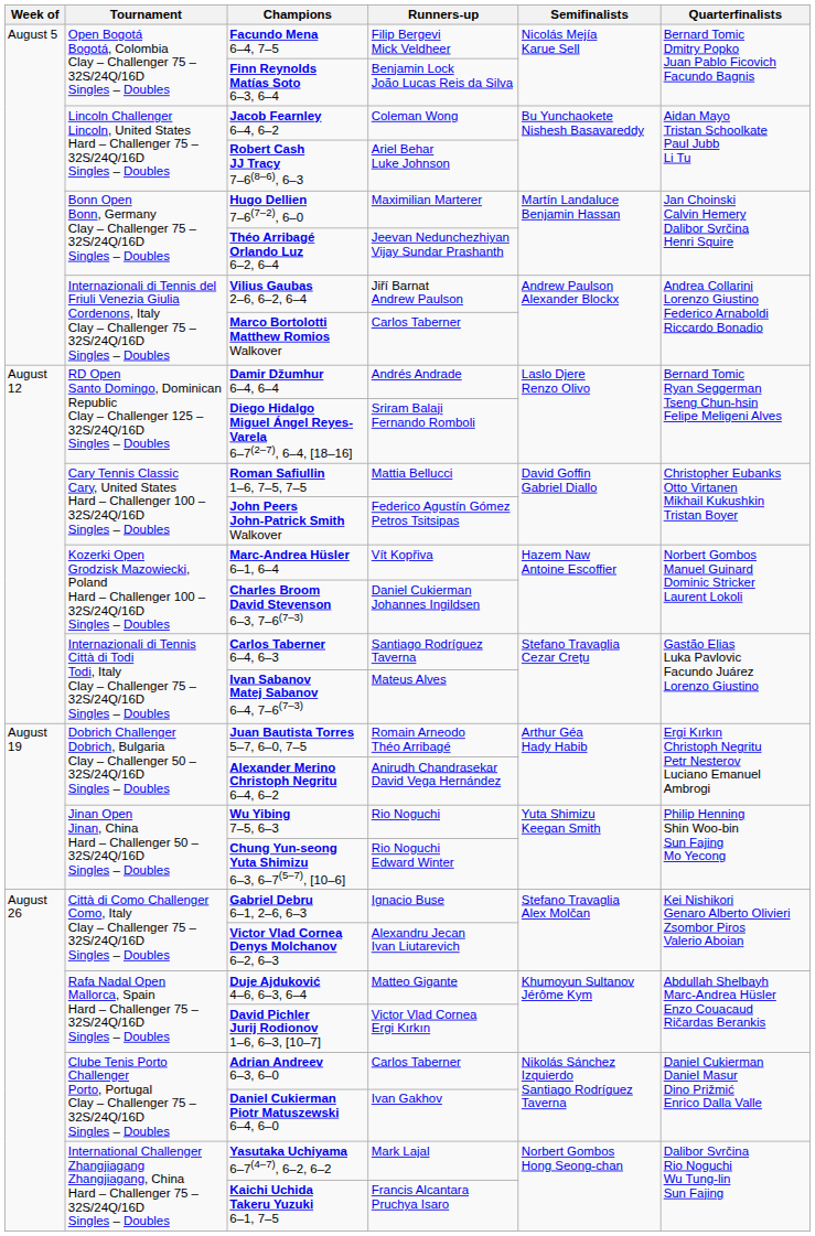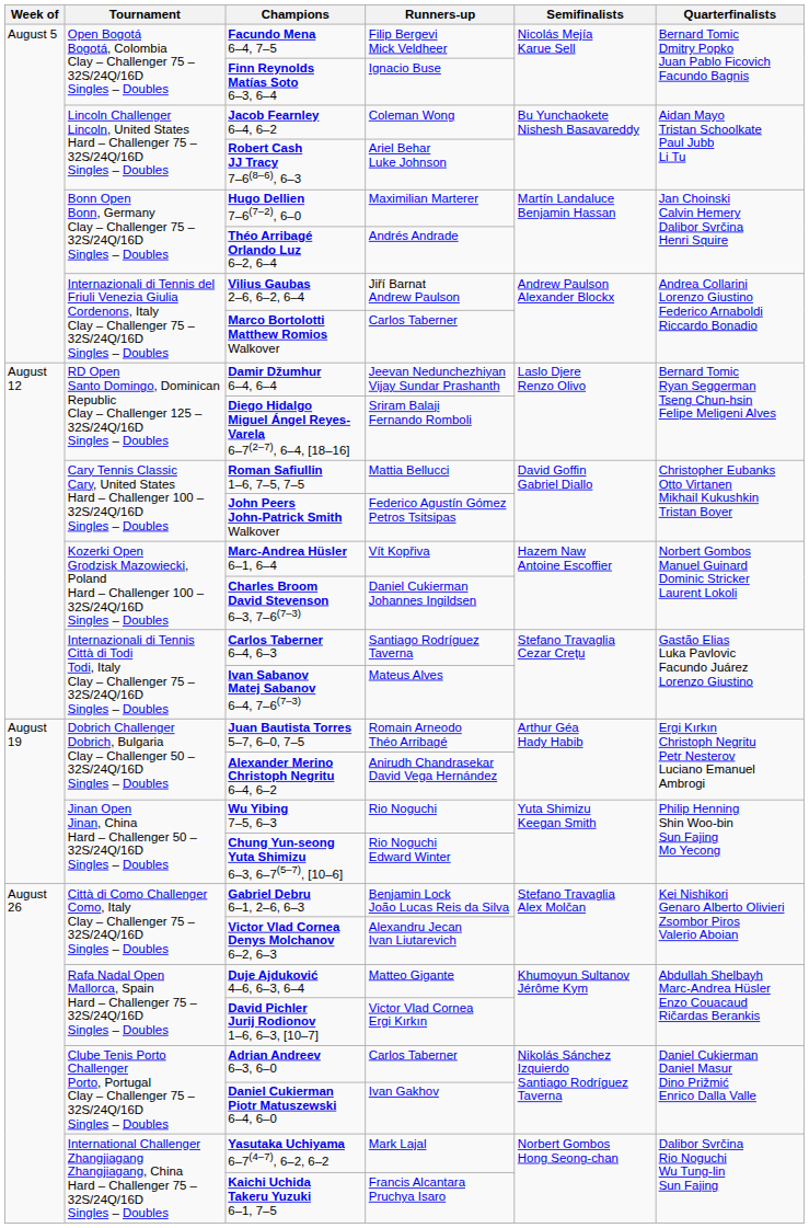Finn Reynolds Matías Soto 6–3, 6–4 | Runners-up: Benjamin Lock João Lucas Reis da Silva -> Ignacio Buse
Théo Arribagé Orlando Luz 6–2, 6–4 | Runners-up: Jeevan Nedunchezhiyan Vijay Sundar Prashanth -> Andrés Andrade
Damir Džumhur 6–4, 6–4 | Runners-up: Andrés Andrade -> Jeevan Nedunchezhiyan Vijay Sundar Prashanth
Gabriel Debru 6–1, 2–6, 6–3 | Runners-up: Ignacio Buse -> Benjamin Lock João Lucas Reis da Silva
